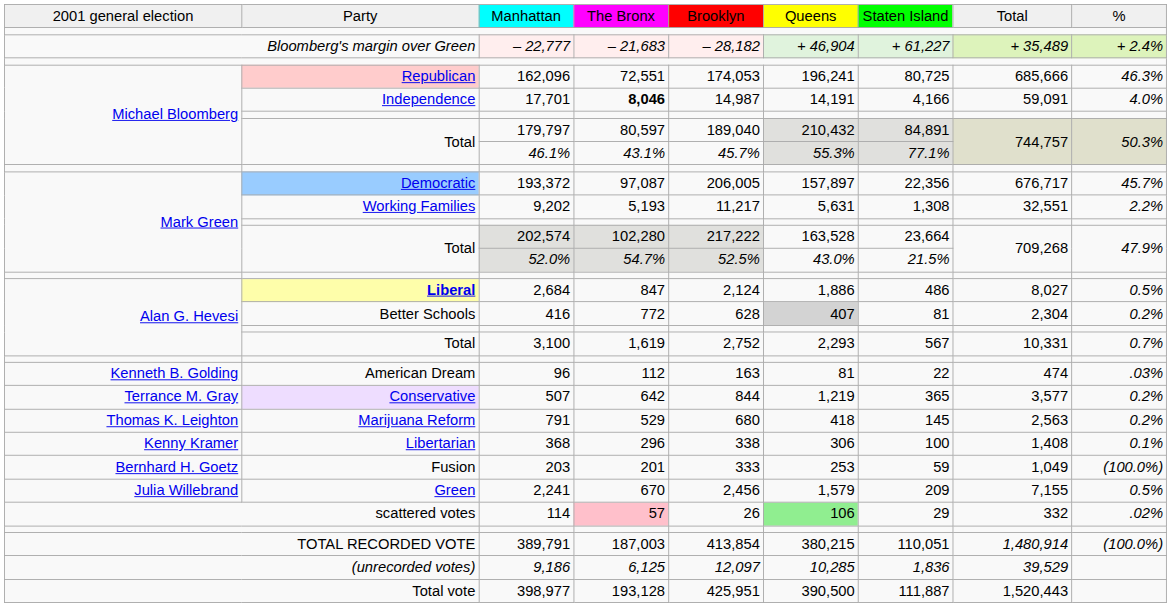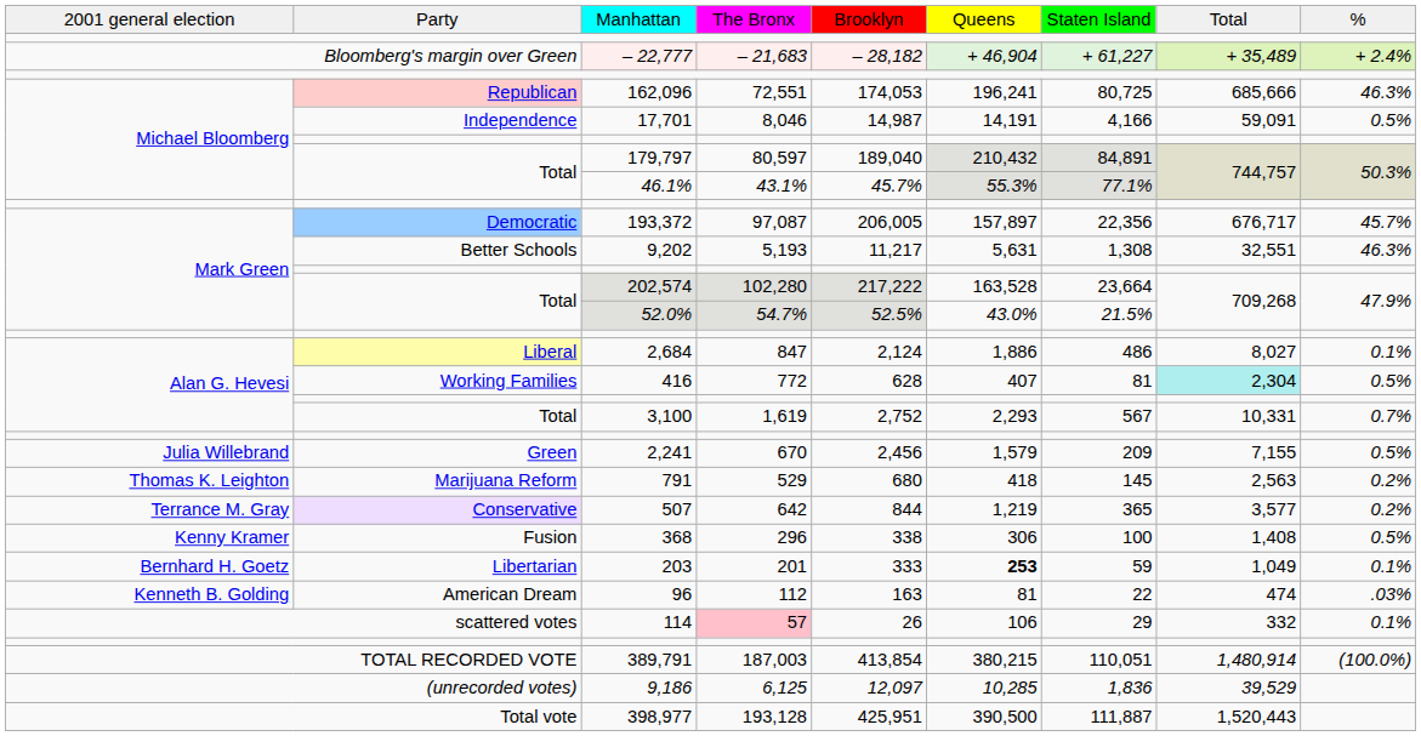17,701 | column 4: bold -> normal
17,701 | column 9: 4.0% -> 0.5%
9,202 | column 2: Working Families -> Better Schools
9,202 | column 9: 2.2% -> 46.3%
2,684 | column 2: bold -> normal
2,684 | column 9: 0.5% -> 0.1%
416 | column 2: Better Schools -> Working Families
416 | column 6: lightgrey background -> no background
416 | column 8: no background -> paleturquoise background
416 | column 9: 0.2% -> 0.5%
rows swapped: 2,241 <-> 96
rows swapped: 507 <-> 791
368 | column 2: Libertarian -> Fusion
368 | column 9: 0.1% -> 0.5%
203 | column 2: Fusion -> Libertarian
203 | column 6: normal -> bold
203 | column 9: (100.0%) -> 0.1%
114 | column 6: lightgreen background -> no background
114 | column 9: .02% -> 0.1%
